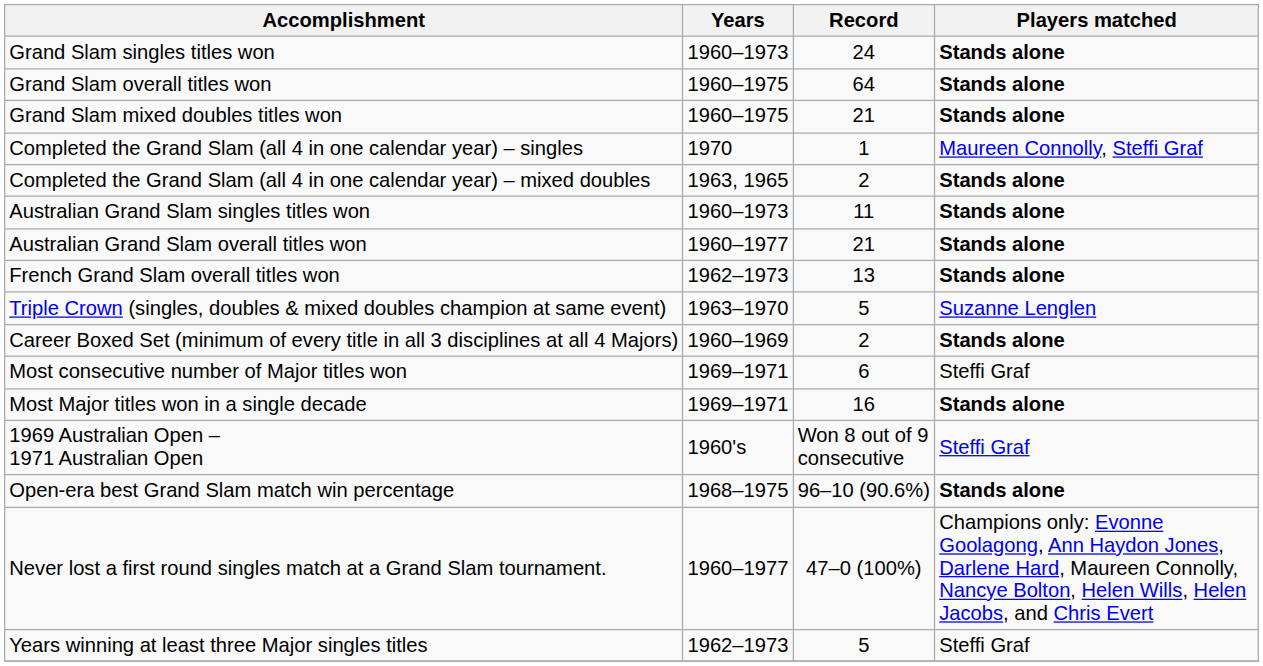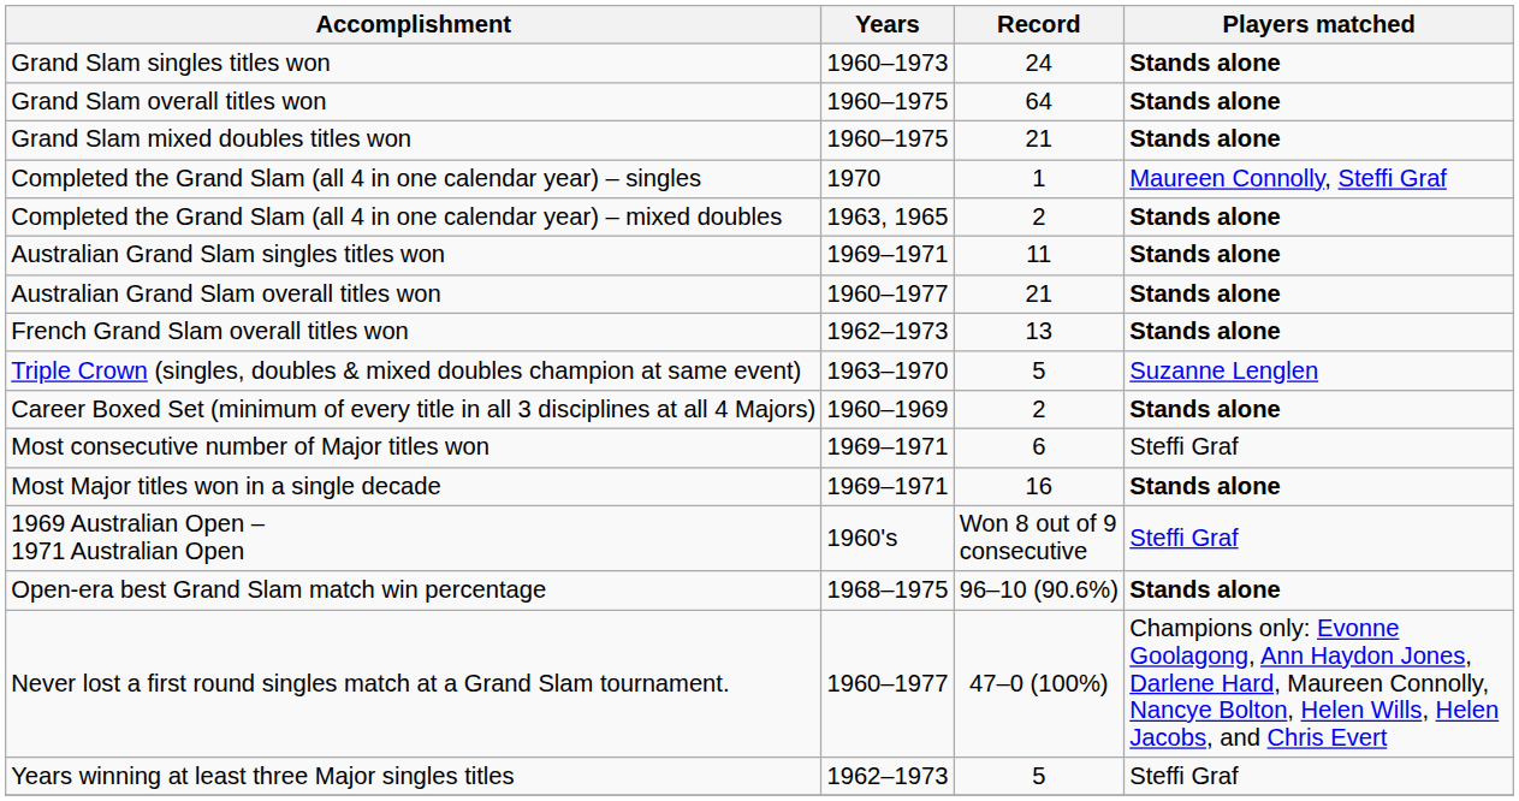Australian Grand Slam singles titles won | Years: 1960–1973 -> 1969–1971
